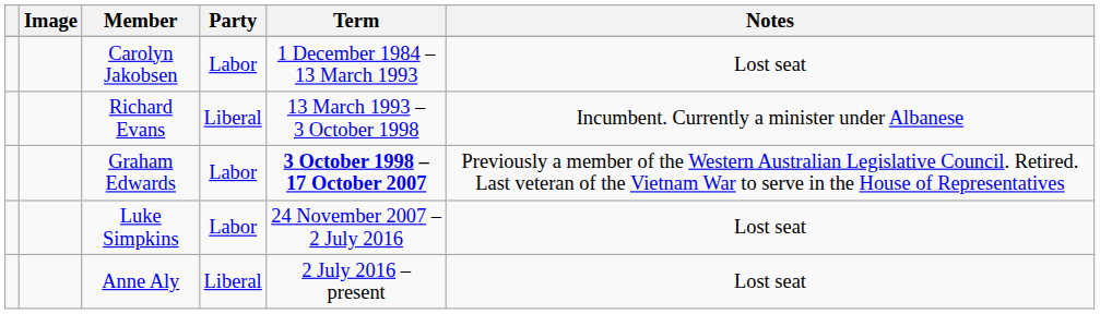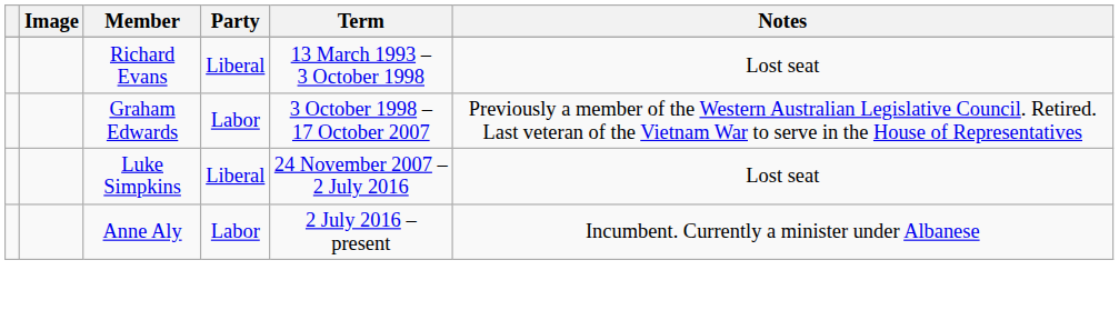- row: Carolyn Jakobsen | Labor | 1 December 1984 – 13 March 1993 | Lost seat
Richard Evans | Notes: Incumbent. Currently a minister under Albanese -> Lost seat
Graham Edwards | Term: bold -> normal
Luke Simpkins | Party: Labor -> Liberal
Anne Aly | Party: Liberal -> Labor
Anne Aly | Notes: Lost seat -> Incumbent. Currently a minister under Albanese
